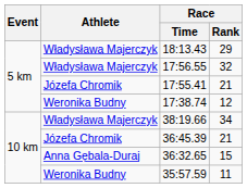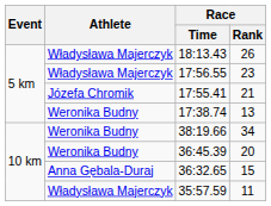18:13.43 | Race / Rank: 29 -> 26
17:56.55 | Race / Rank: 32 -> 23
17:38.74 | Race / Rank: 12 -> 13
38:19.66 | Athlete: Władysława Majerczyk -> Weronika Budny
36:45.39 | Athlete: Józefa Chromik -> Weronika Budny
36:45.39 | Race / Rank: 21 -> 20
35:57.59 | Athlete: Weronika Budny -> Władysława Majerczyk
